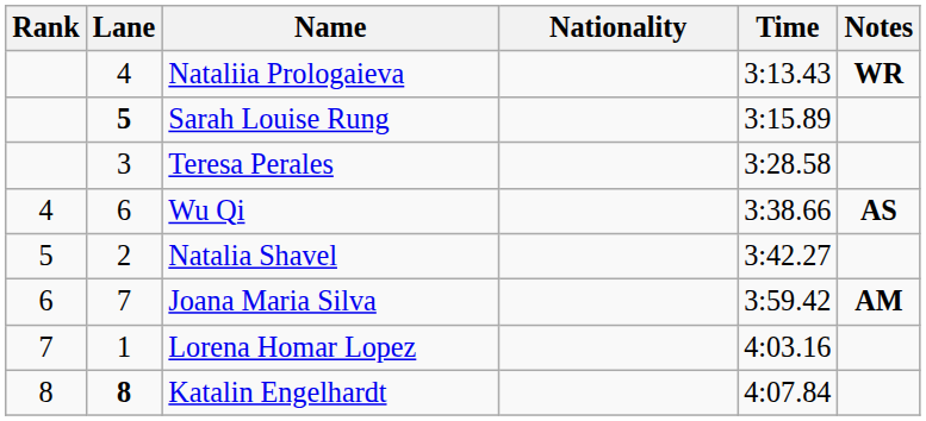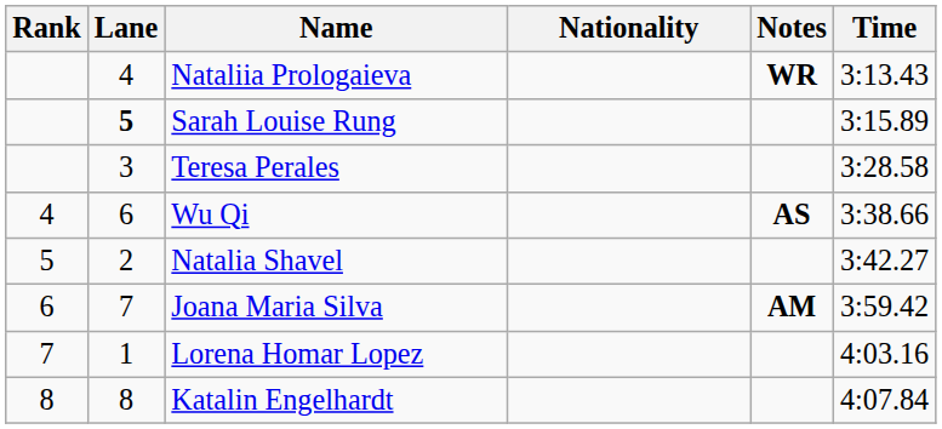columns swapped: Time <-> Notes
Katalin Engelhardt | Lane: bold -> normal
